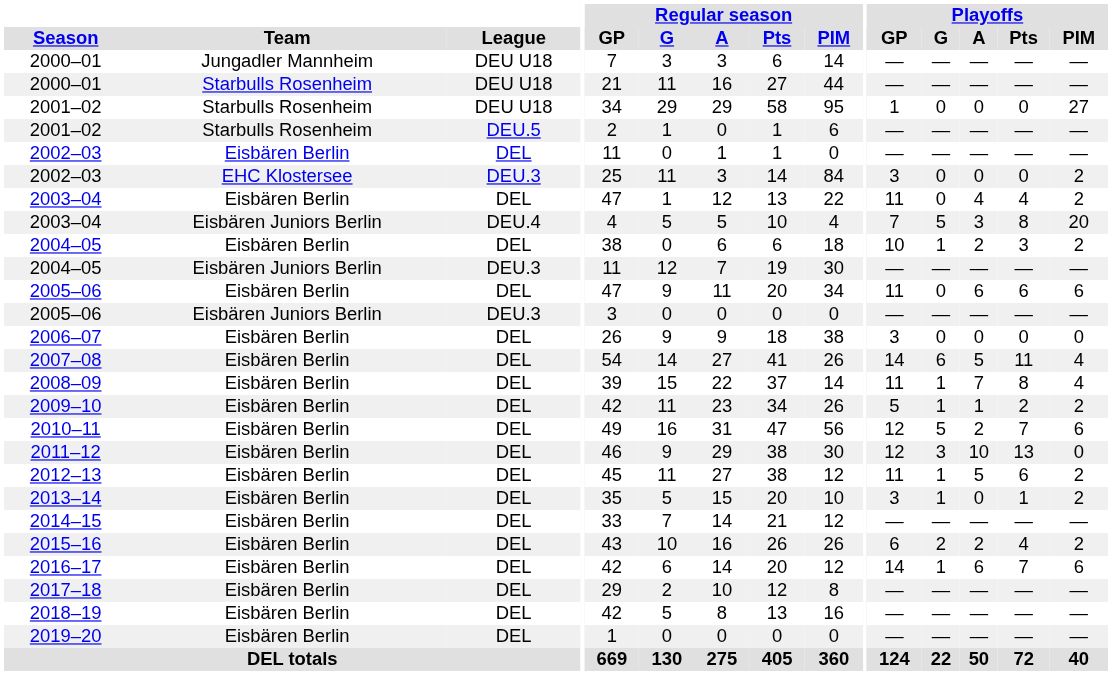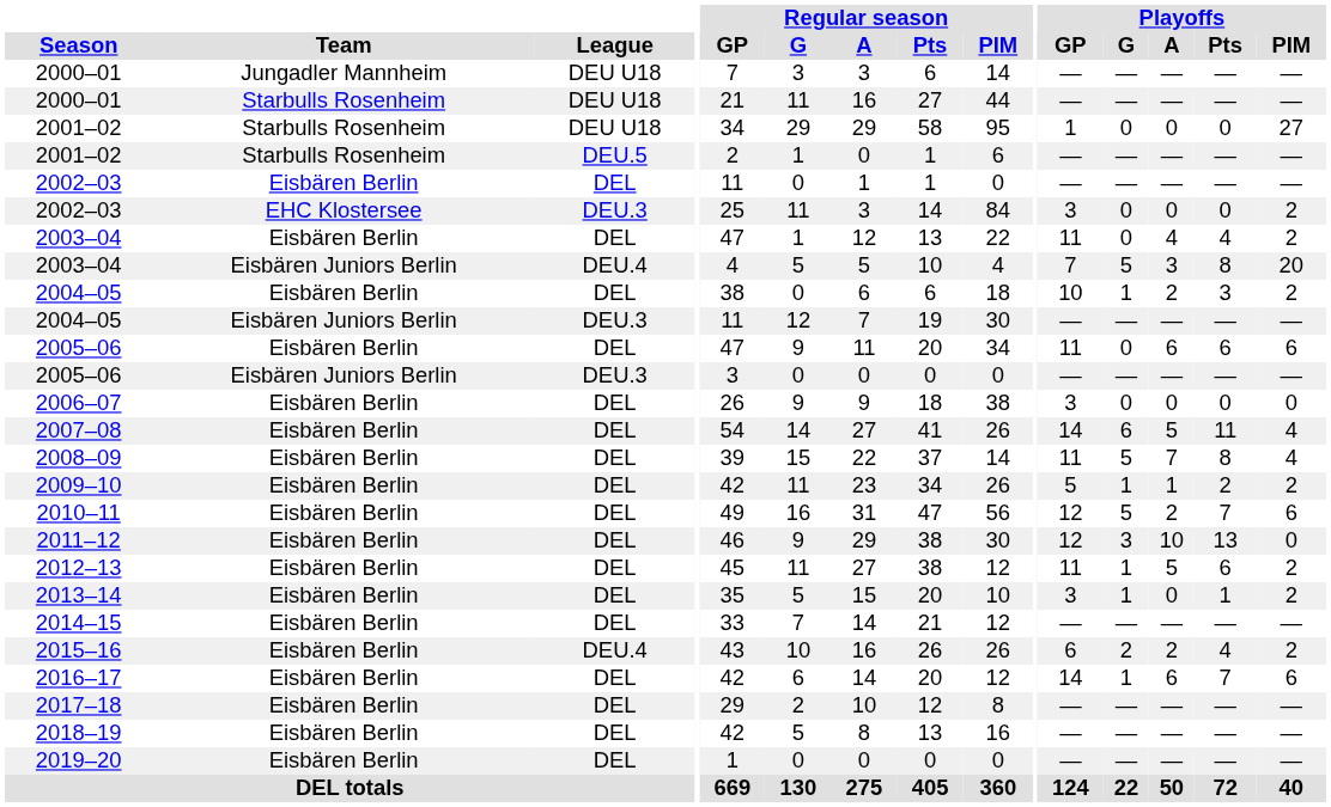2008–09 | Playoffs / G: 1 -> 5
2015–16 | League: DEL -> DEU.4
